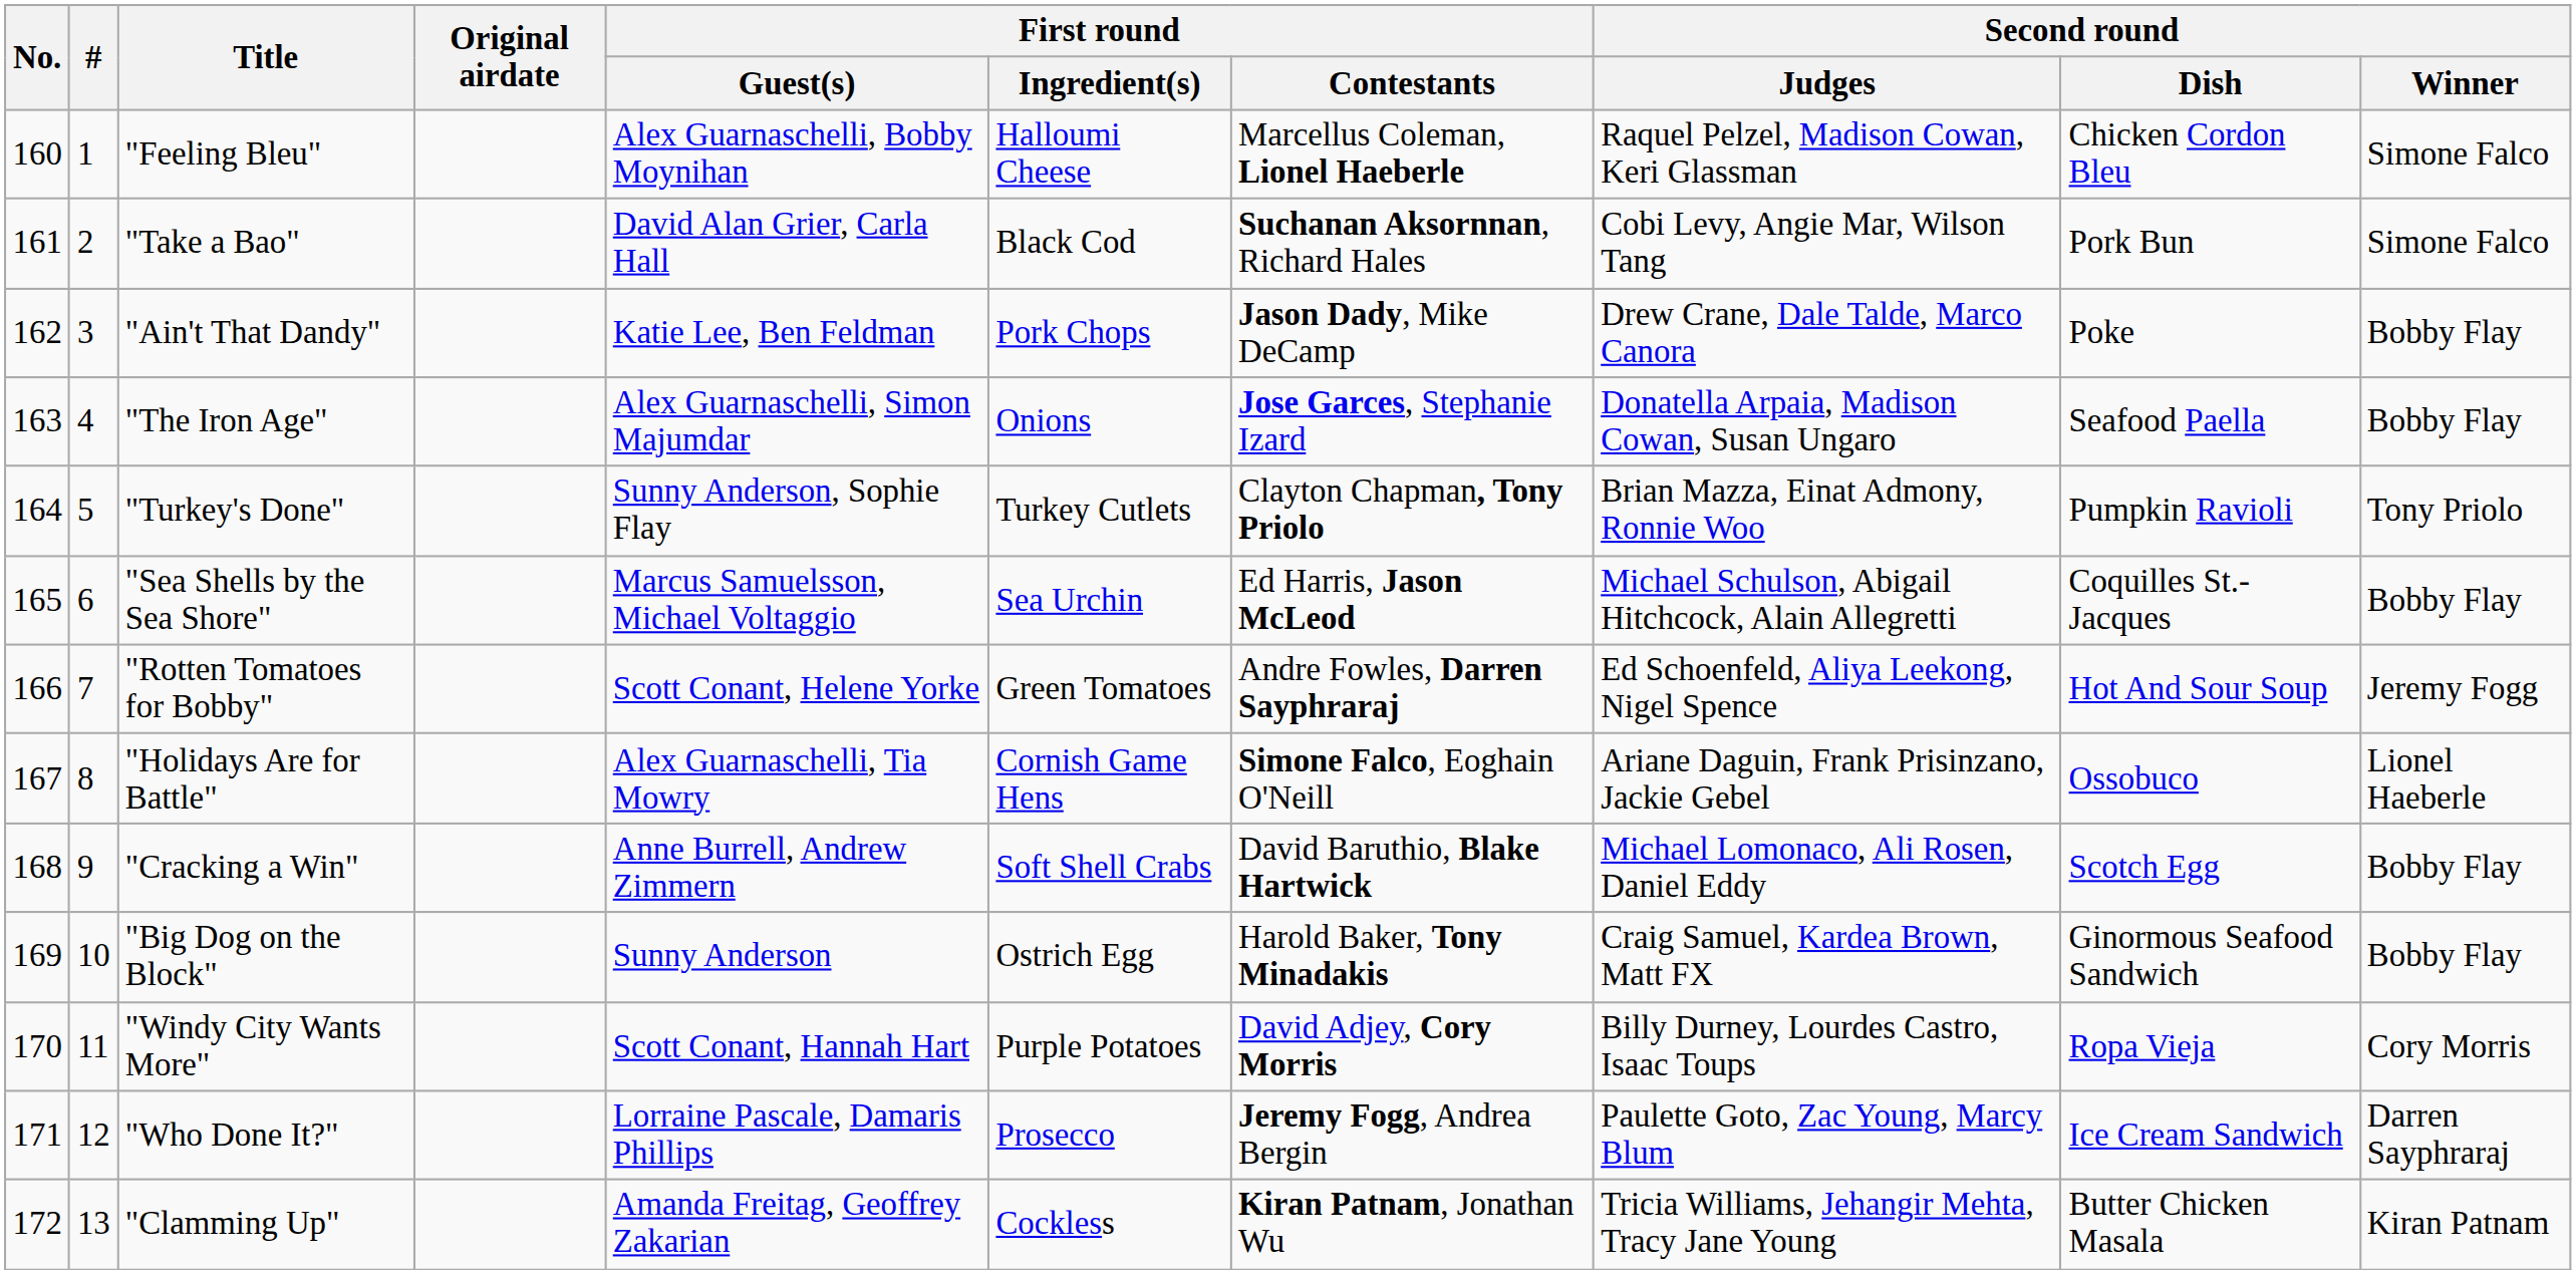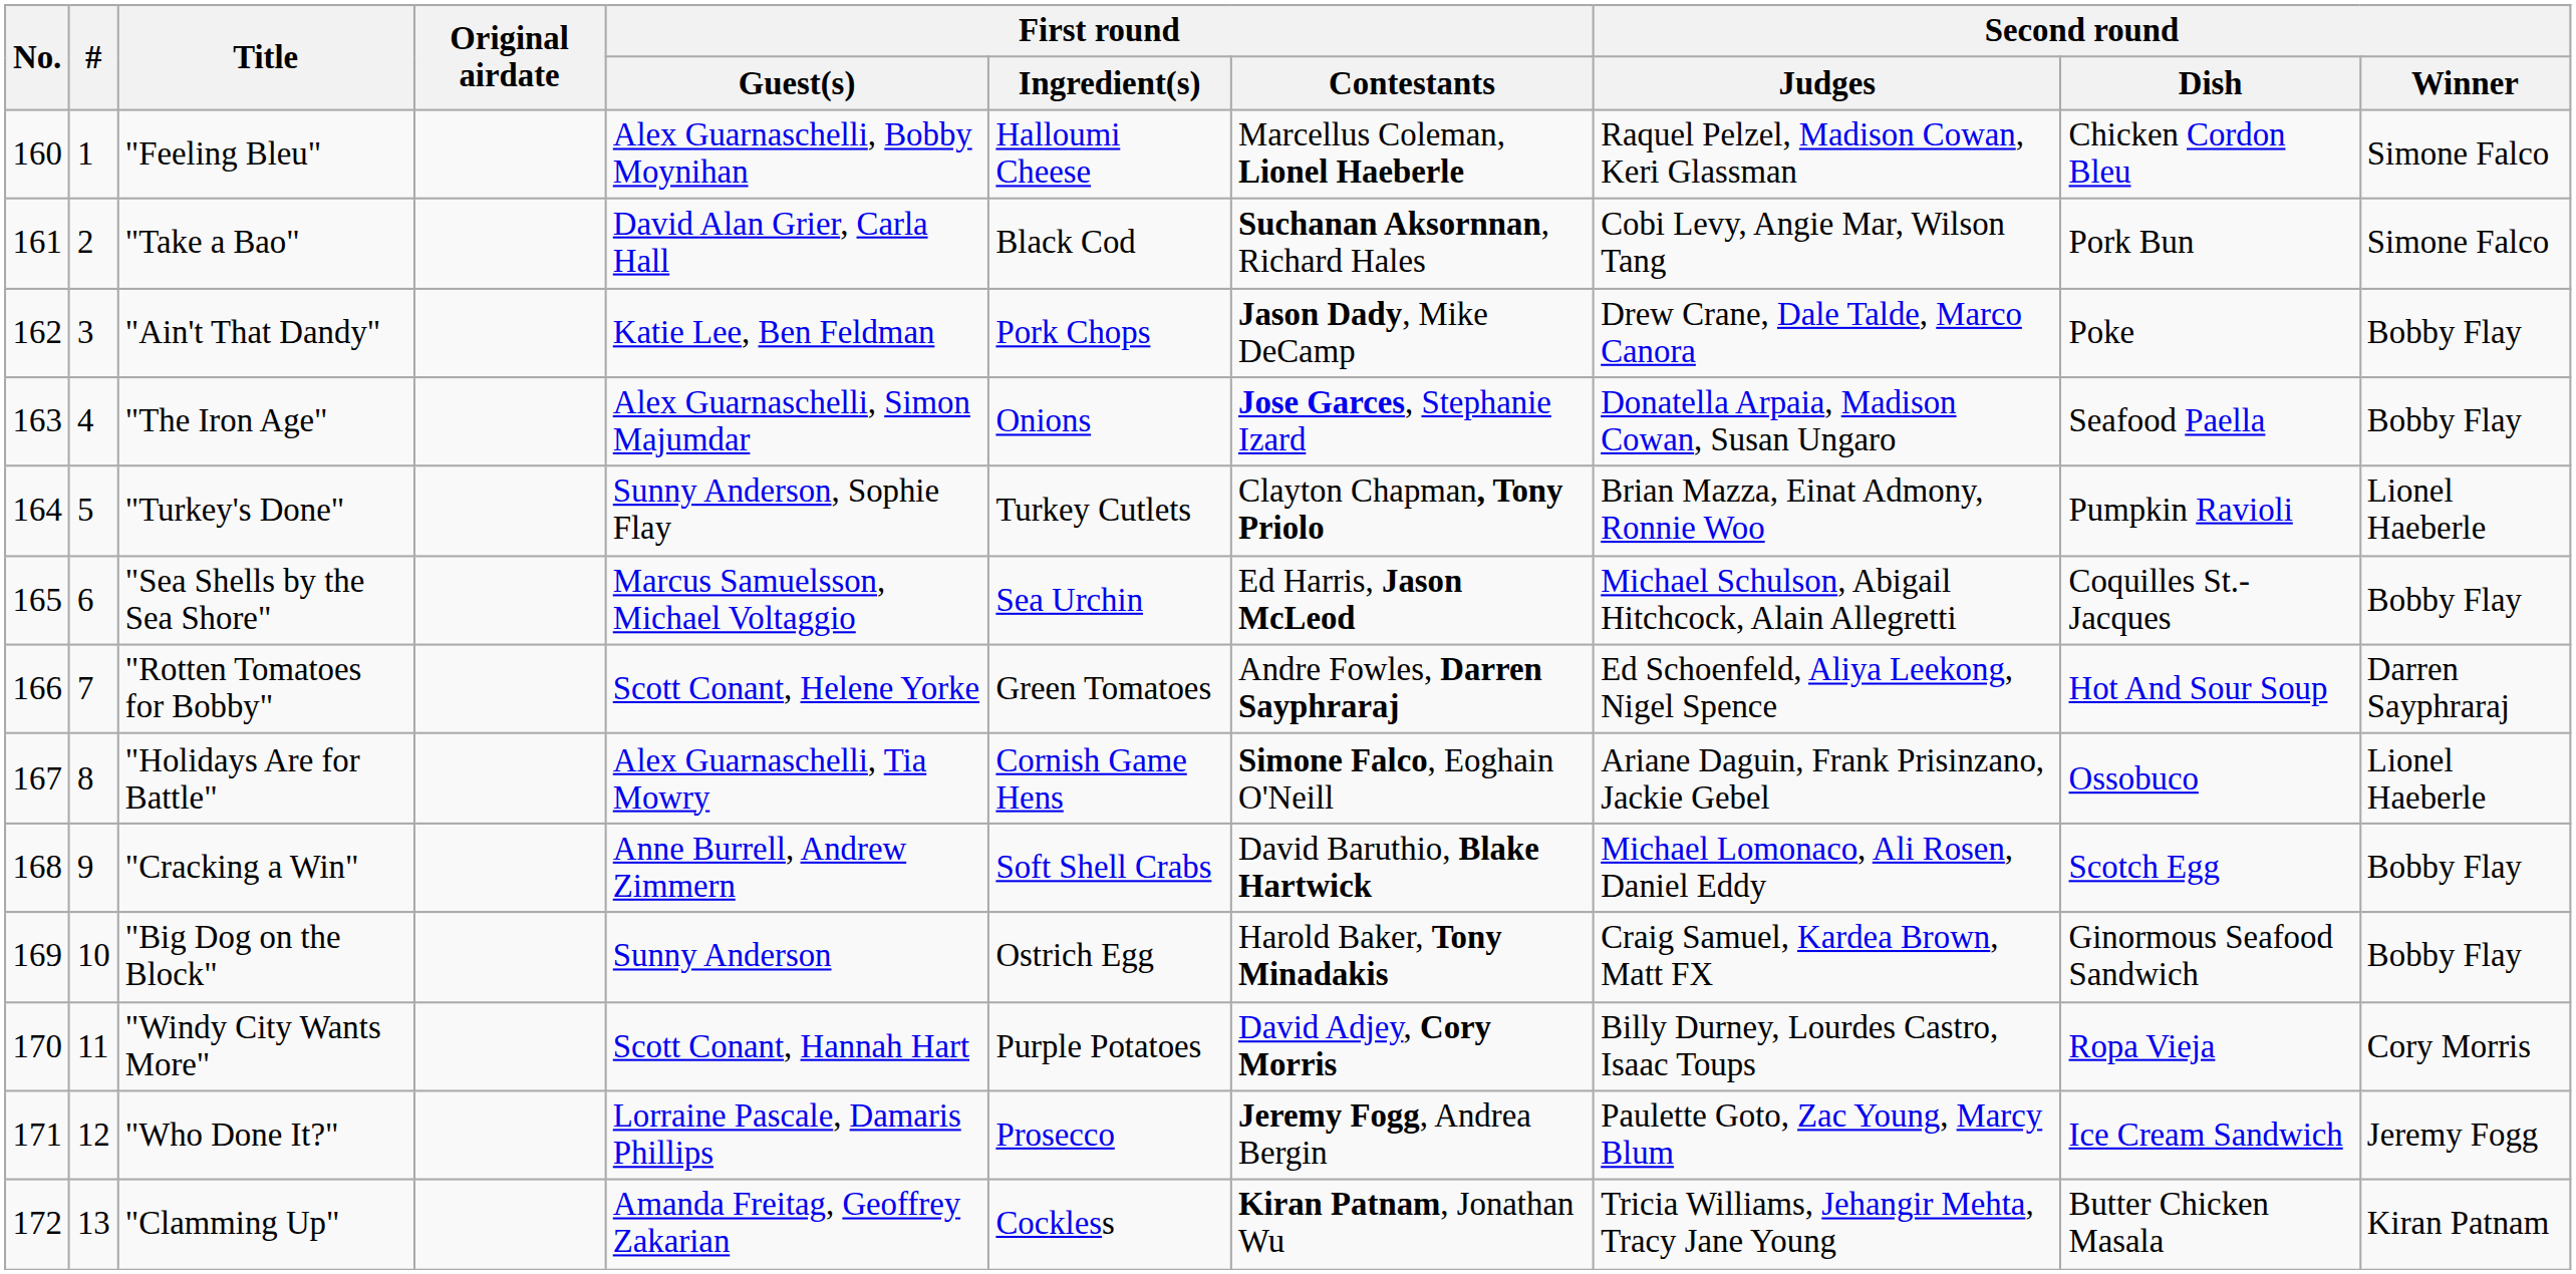"Turkey's Done" | Second round / Winner: Tony Priolo -> Lionel Haeberle
"Rotten Tomatoes for Bobby" | Second round / Winner: Jeremy Fogg -> Darren Sayphraraj
"Who Done It?" | Second round / Winner: Darren Sayphraraj -> Jeremy Fogg
